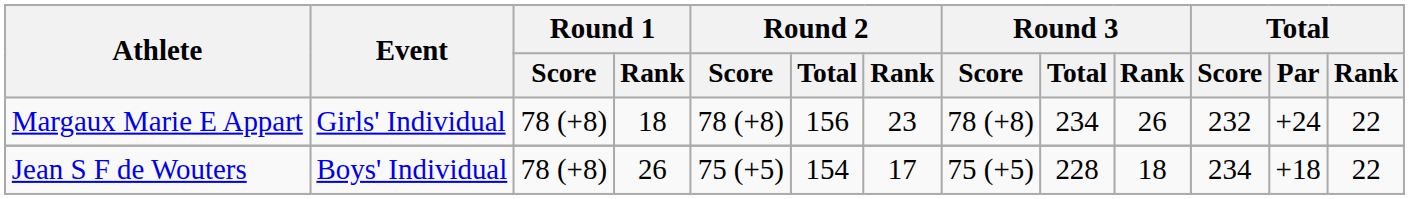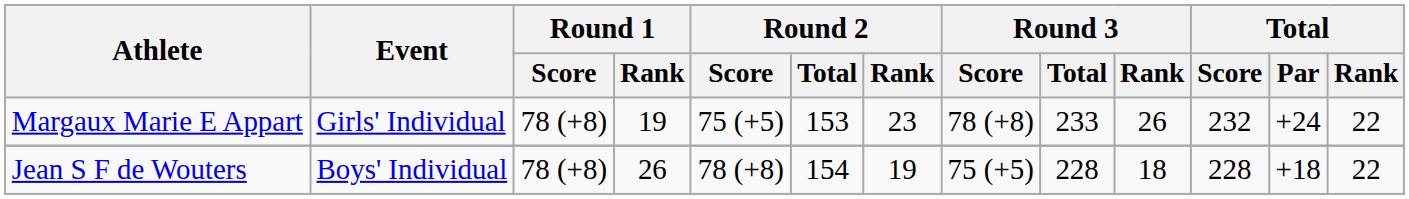Margaux Marie E Appart | Round 1 / Rank: 18 -> 19
Margaux Marie E Appart | Round 2 / Score: 78 (+8) -> 75 (+5)
Margaux Marie E Appart | Round 2 / Total: 156 -> 153
Margaux Marie E Appart | Round 3 / Total: 234 -> 233
Jean S F de Wouters | Round 2 / Score: 75 (+5) -> 78 (+8)
Jean S F de Wouters | Round 2 / Rank: 17 -> 19
Jean S F de Wouters | Total / Score: 234 -> 228
